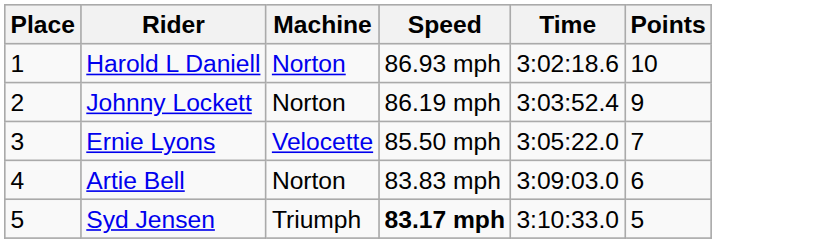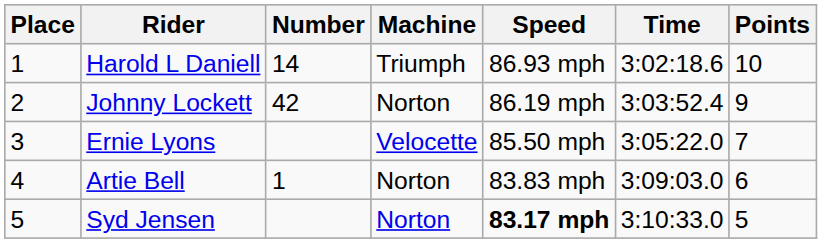+ column: Number | 14 | 42 | 1
Harold L Daniell | Machine: Norton -> Triumph
Syd Jensen | Machine: Triumph -> Norton
